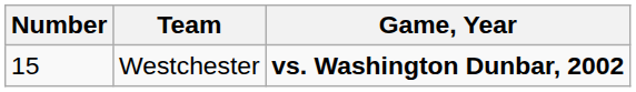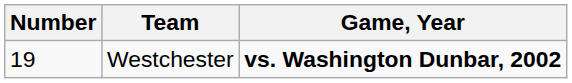Westchester | Number: 15 -> 19
